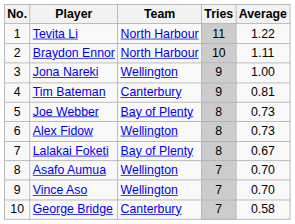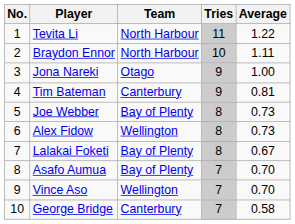Jona Nareki | Team: Wellington -> Otago
Asafo Aumua | Team: Wellington -> Bay of Plenty
